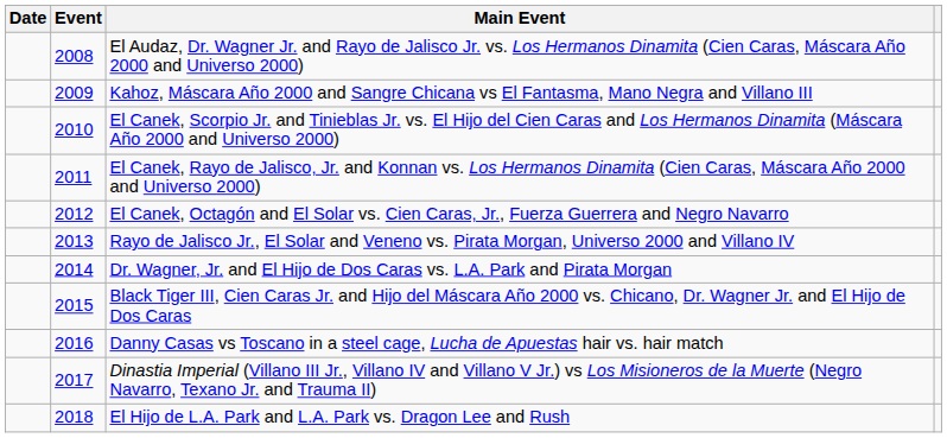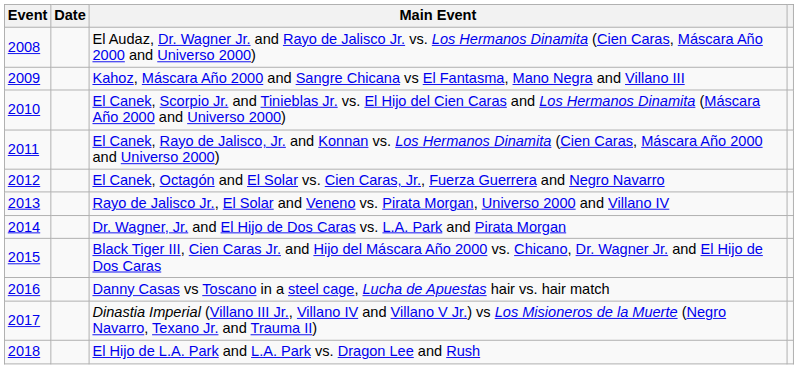columns swapped: Event <-> Date
